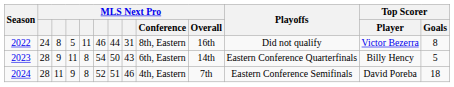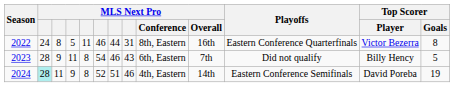2022 | Playoffs: Did not qualify -> Eastern Conference Quarterfinals
2023 | column 7: 50 -> 46
2023 | MLS Next Pro / Overall: 14th -> 7th
2023 | Playoffs: Eastern Conference Quarterfinals -> Did not qualify
2024 | column 2: no background -> paleturquoise background
2024 | MLS Next Pro / Overall: 7th -> 14th
2024 | Top Scorer / Goals: 18 -> 19
